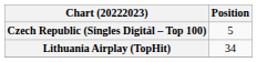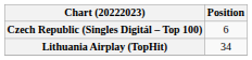Czech Republic (Singles Digitál – Top 100) | Position: 5 -> 6
